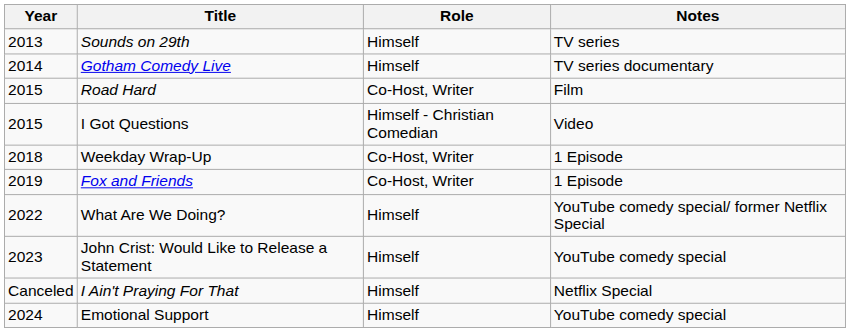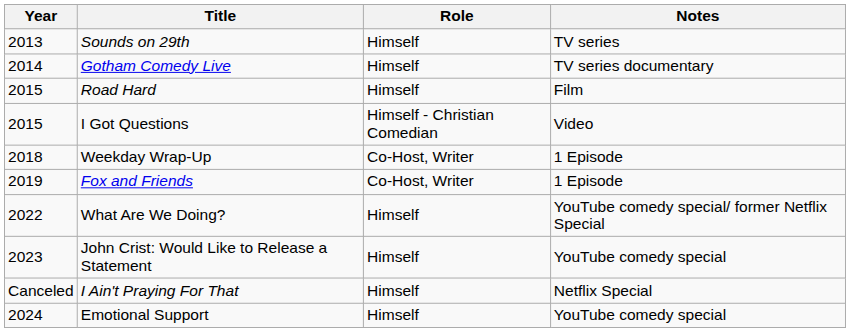Road Hard | Role: Co-Host, Writer -> Himself
